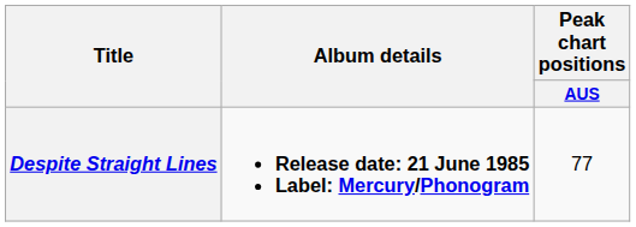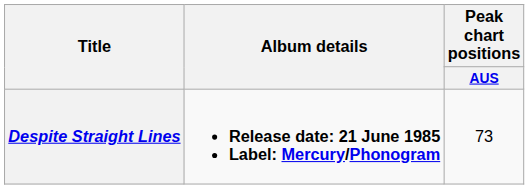Despite Straight Lines | Peak chart positions / AUS: 77 -> 73
